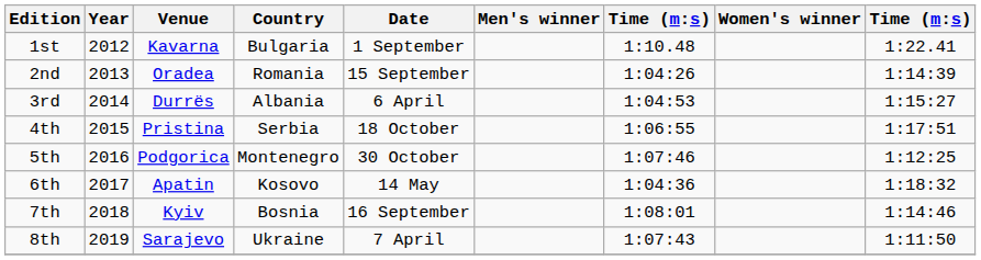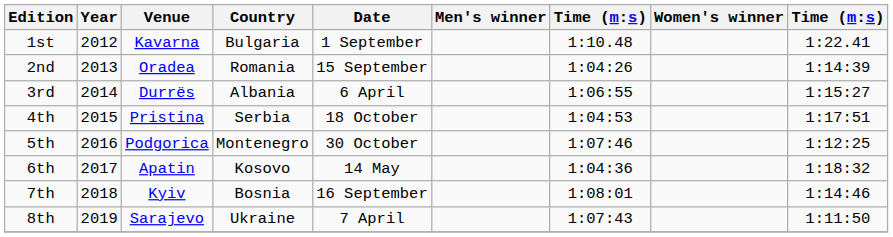3rd | column 7: 1:04:53 -> 1:06:55
4th | column 7: 1:06:55 -> 1:04:53
